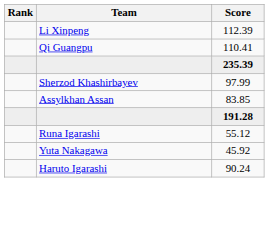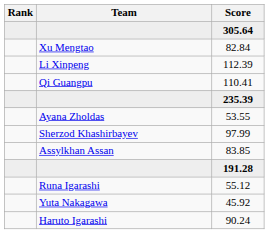+ row: 305.64
+ row: Xu Mengtao | 82.84
+ row: Ayana Zholdas | 53.55
